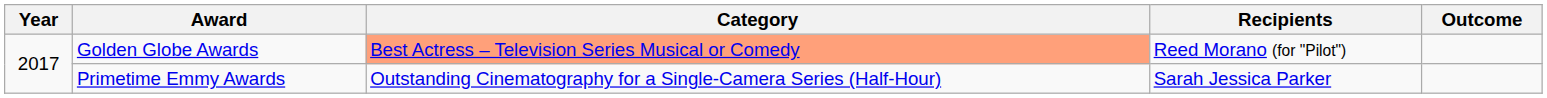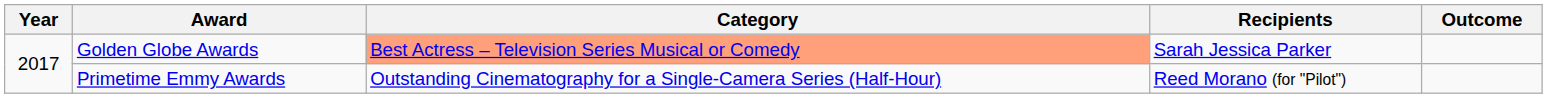Golden Globe Awards | Recipients: Reed Morano (for "Pilot") -> Sarah Jessica Parker
Primetime Emmy Awards | Recipients: Sarah Jessica Parker -> Reed Morano (for "Pilot")
